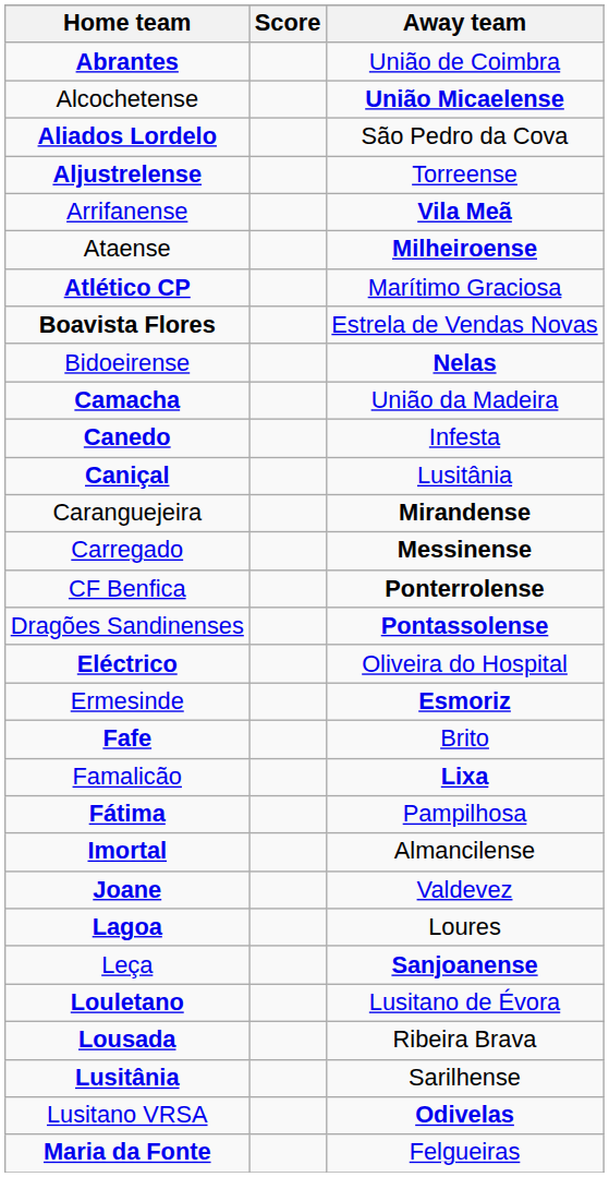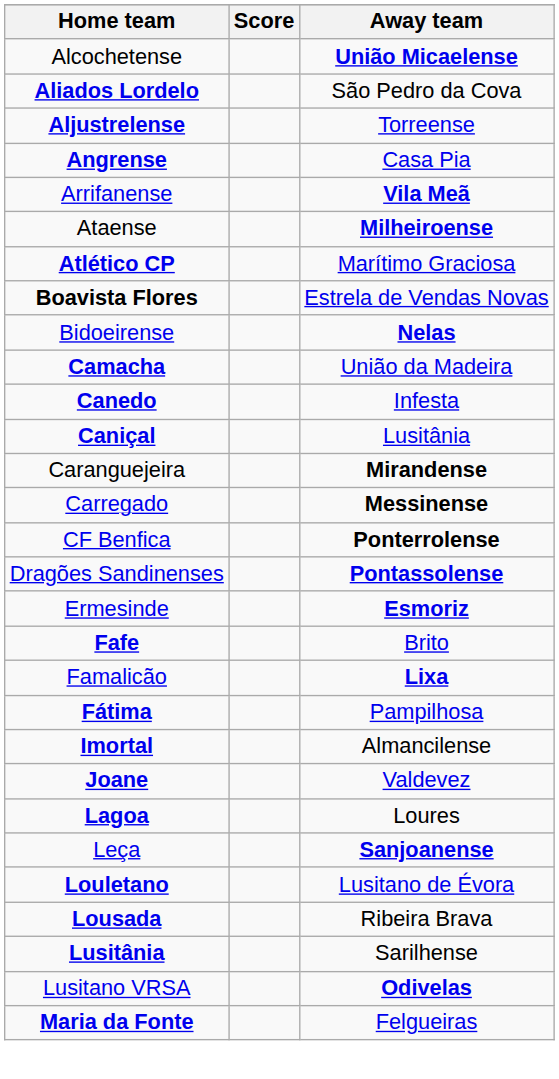- row: Abrantes | União de Coimbra
+ row: Angrense | Casa Pia
- row: Eléctrico | Oliveira do Hospital
